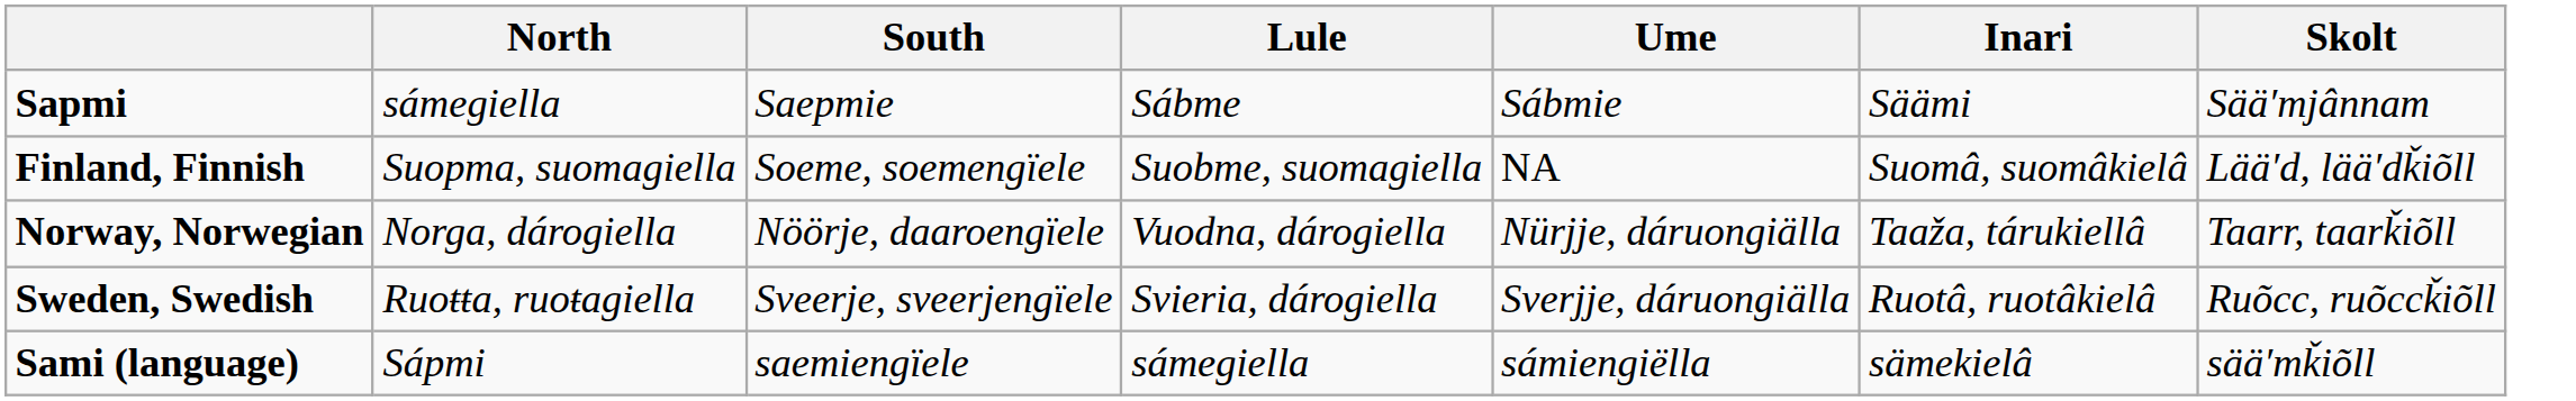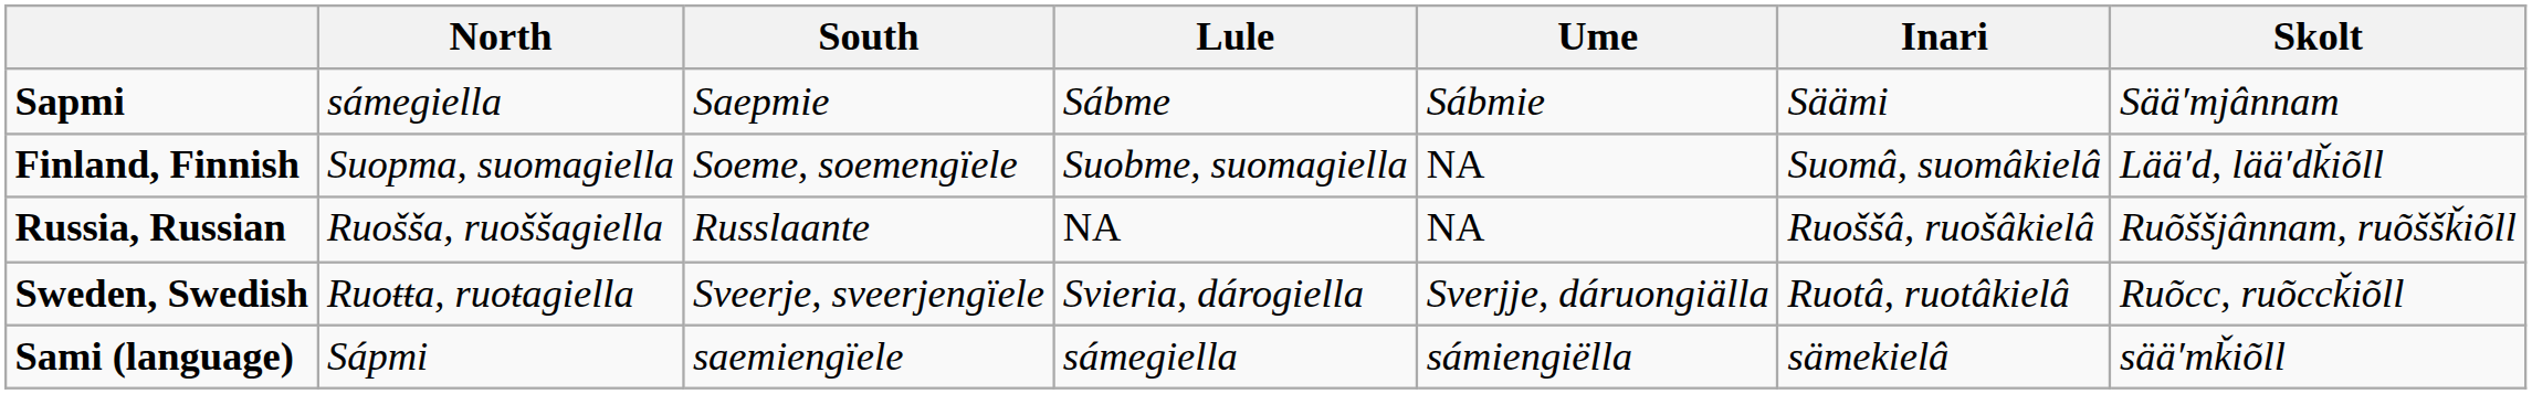- row: Norway, Norwegian | Norga, dárogiella | Nöörje, daaroengïele | Vuodna, dárogiella | Nürjje, dáruongiälla | Taaža, tárukiellâ | Taarr, taarǩiõll
+ row: Russia, Russian | Ruošša, ruoššagiella | Russlaante | NA | NA | Ruoššâ, ruošâkielâ | Ruõššjânnam, ruõššǩiõll
